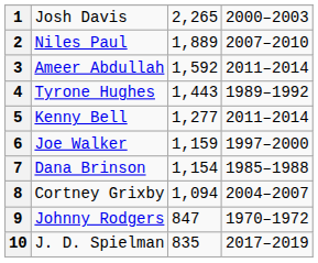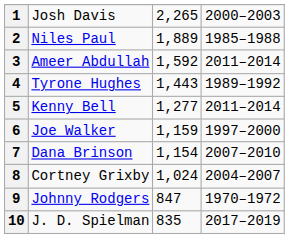2 | column 4: 2007–2010 -> 1985–1988
7 | column 4: 1985–1988 -> 2007–2010
8 | column 3: 1,094 -> 1,024
